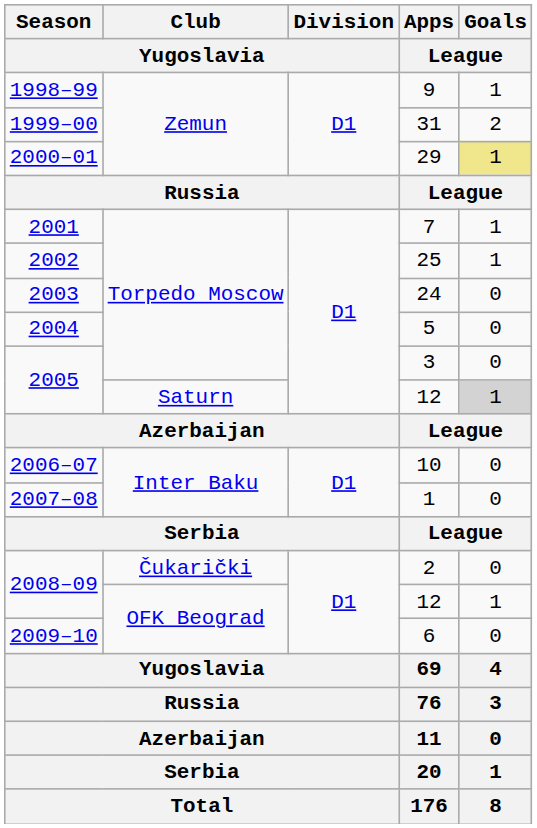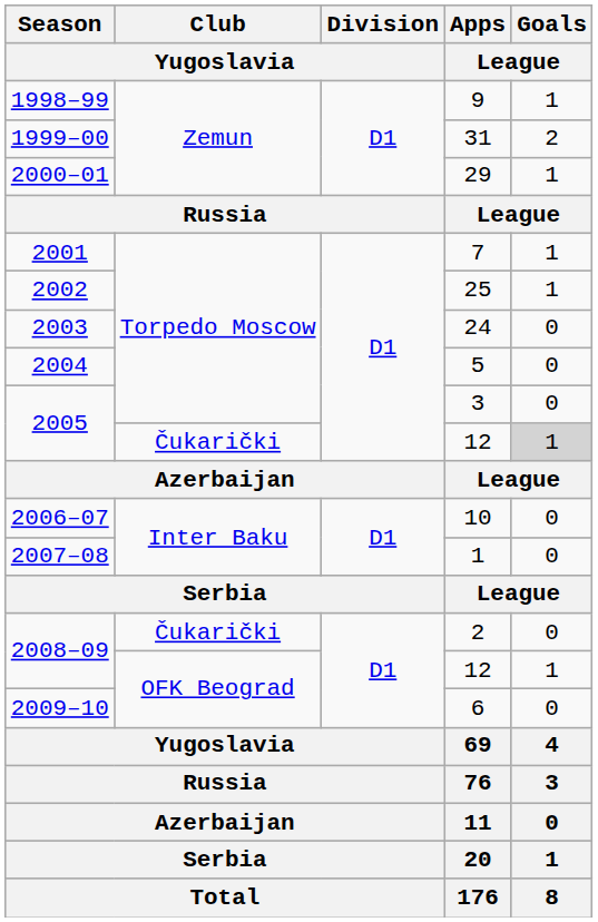29 | Goals / League: khaki background -> no background
2005 / 12 | Club / Yugoslavia: Saturn -> Čukarički
